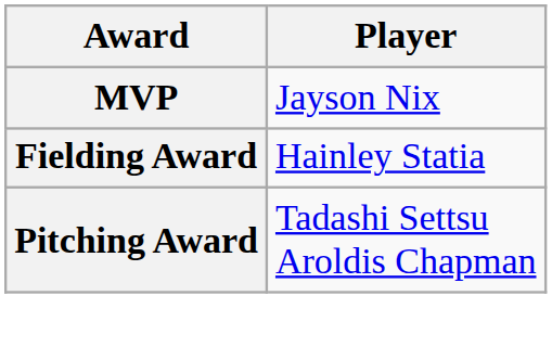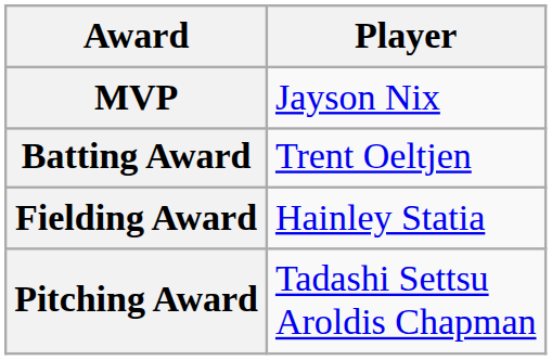+ row: Batting Award | Trent Oeltjen
